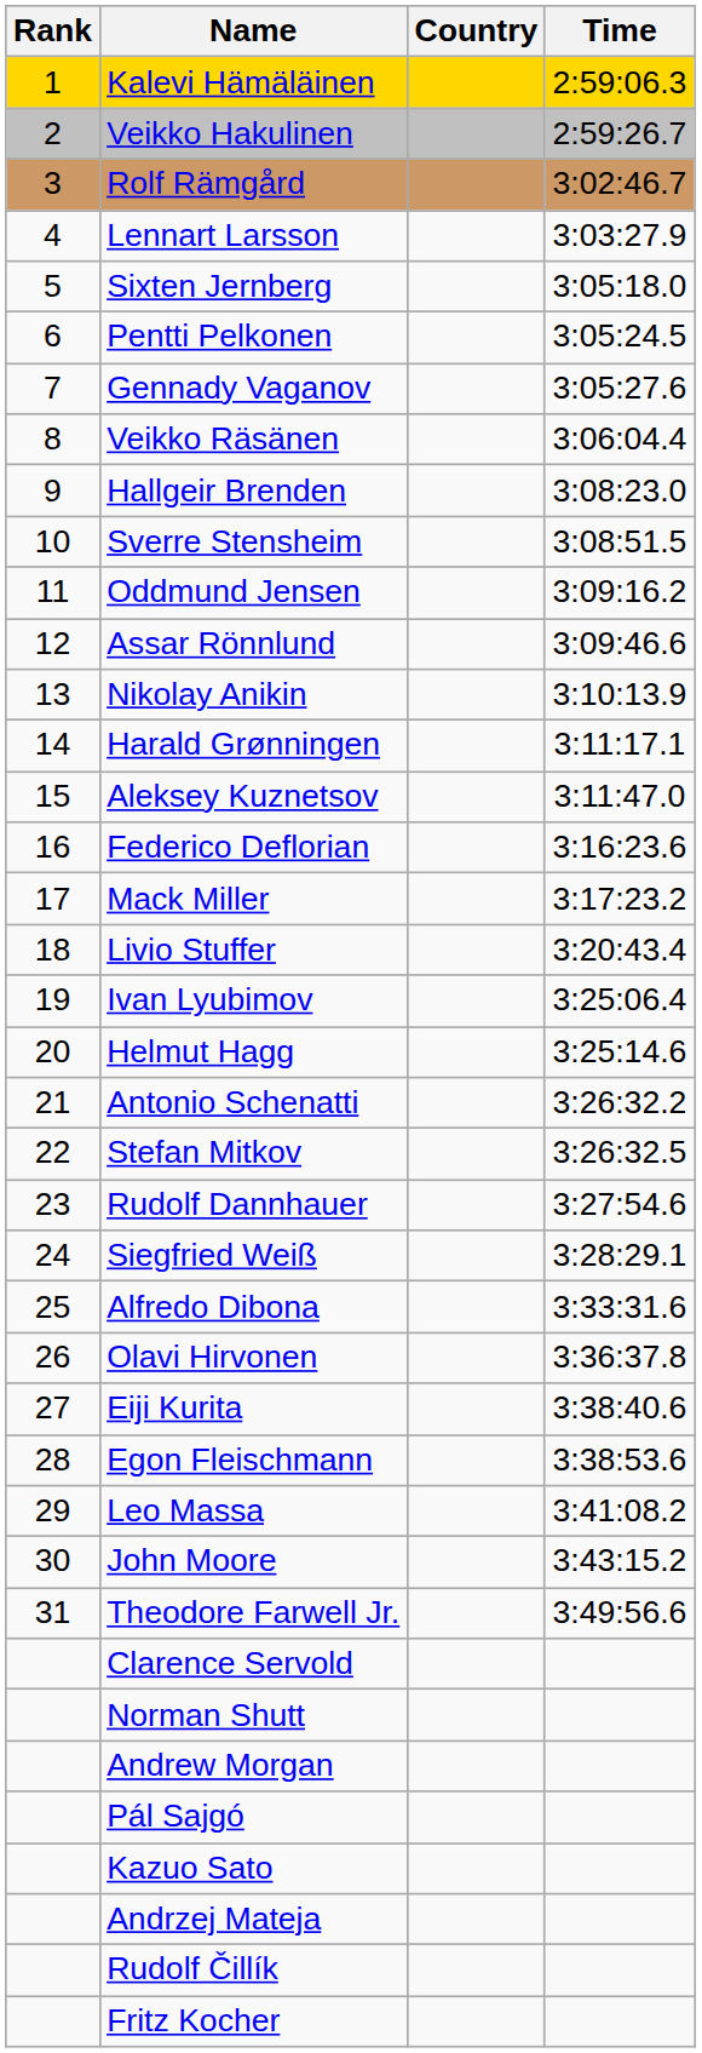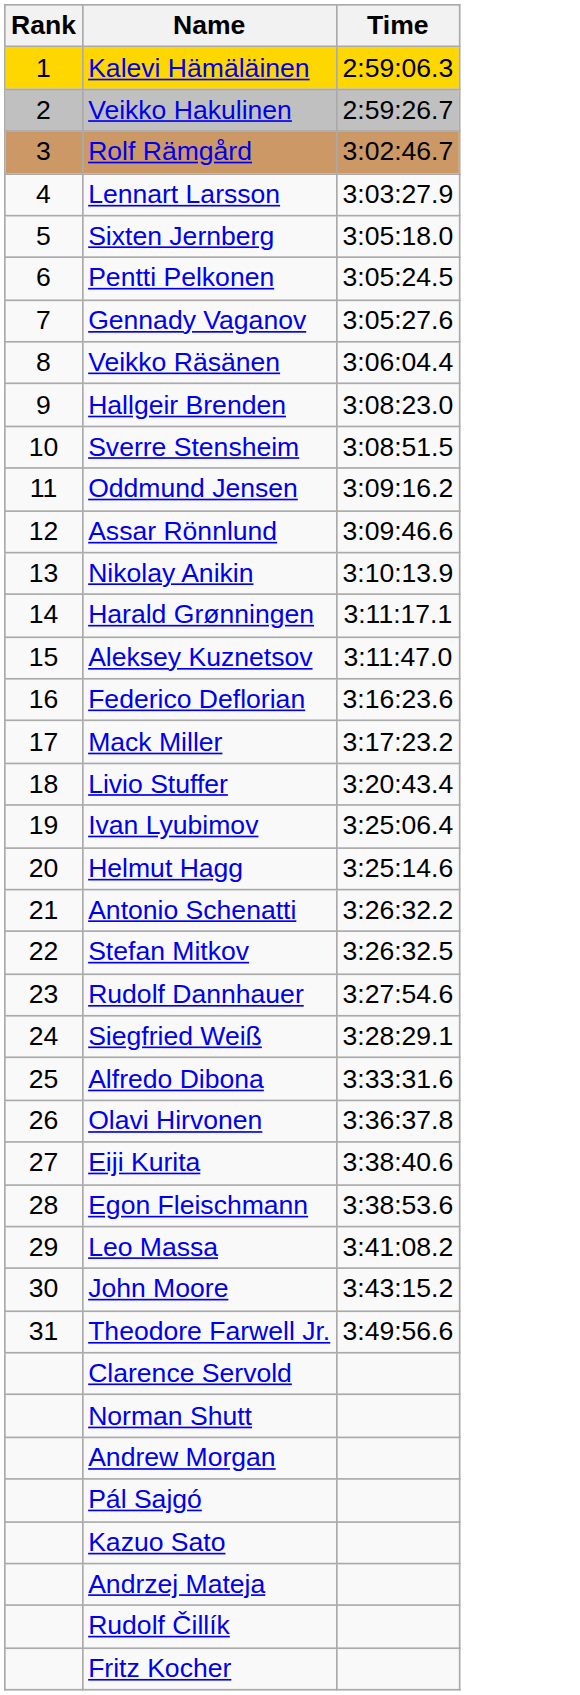- column: Country
